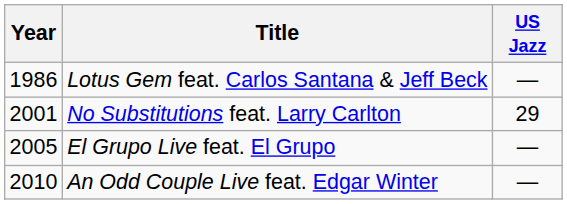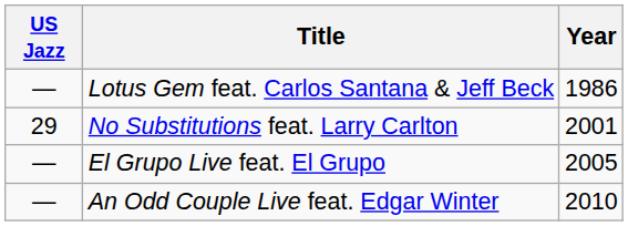columns swapped: Year <-> US Jazz
